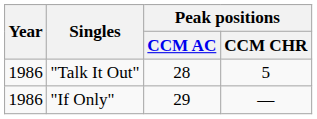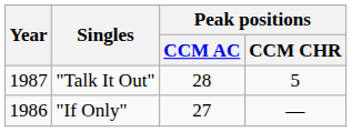"Talk It Out" | Year: 1986 -> 1987
"If Only" | Peak positions / CCM AC: 29 -> 27
